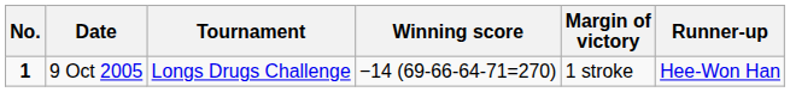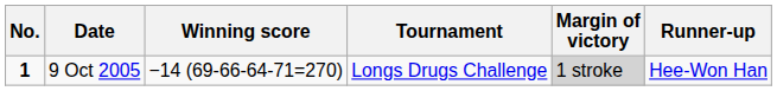columns swapped: Tournament <-> Winning score
9 Oct 2005 | Margin of victory: no background -> lightgrey background
